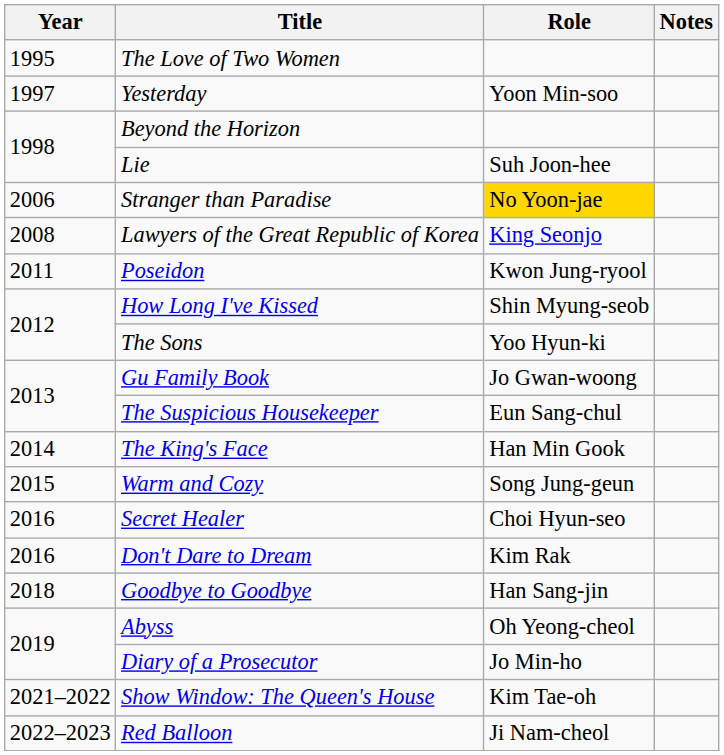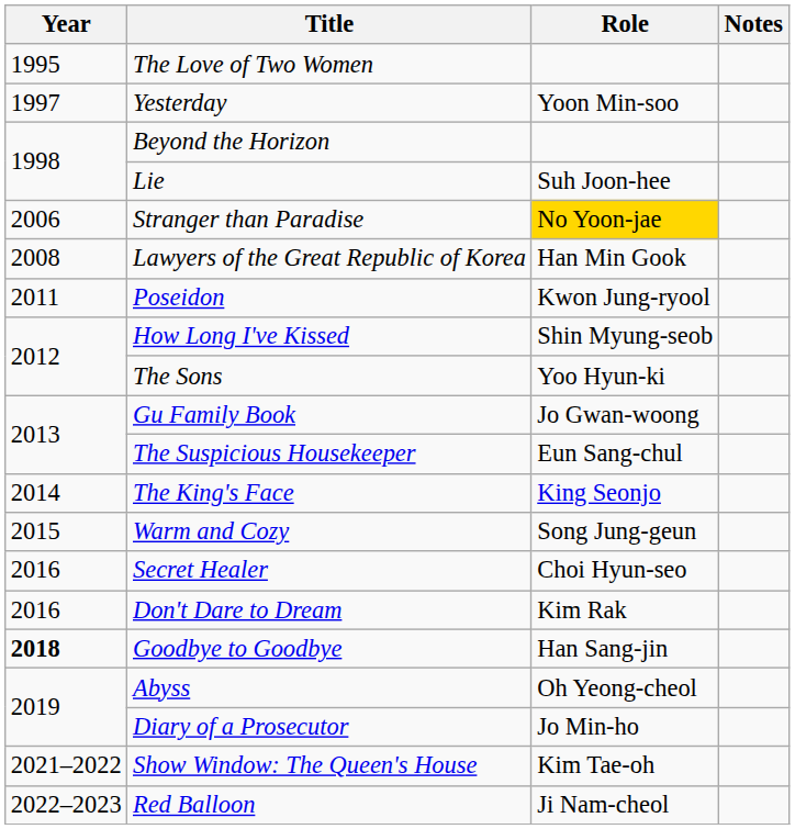Lawyers of the Great Republic of Korea | Role: King Seonjo -> Han Min Gook
The King's Face | Role: Han Min Gook -> King Seonjo
Goodbye to Goodbye | Year: normal -> bold
